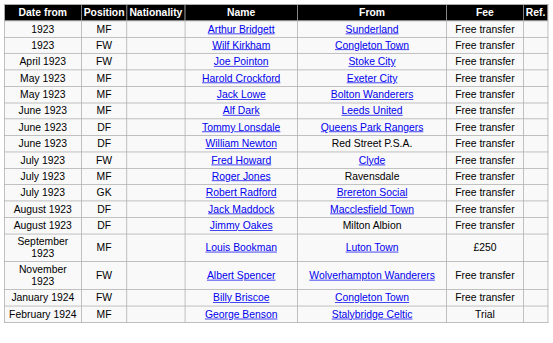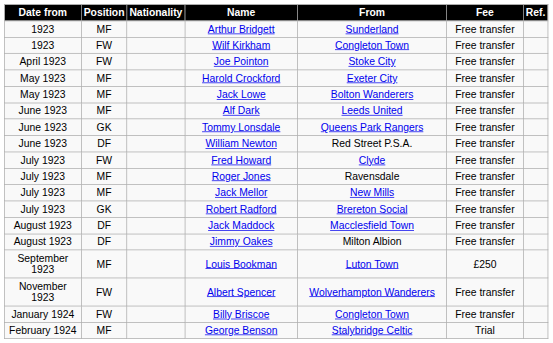Tommy Lonsdale | Position: DF -> GK
+ row: July 1923 | MF | Jack Mellor | New Mills | Free transfer
